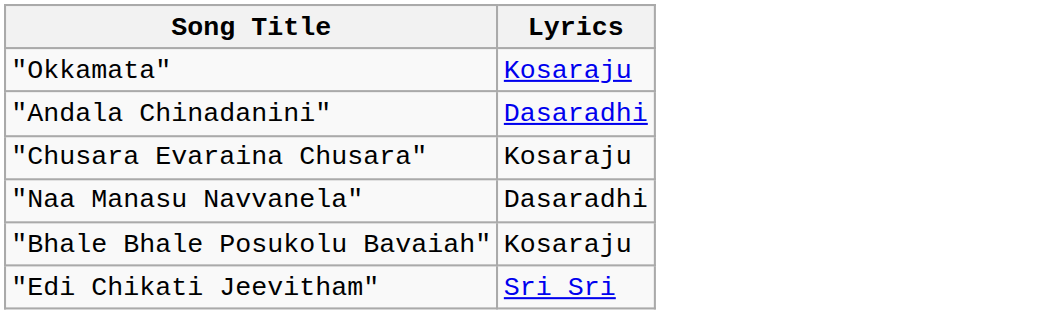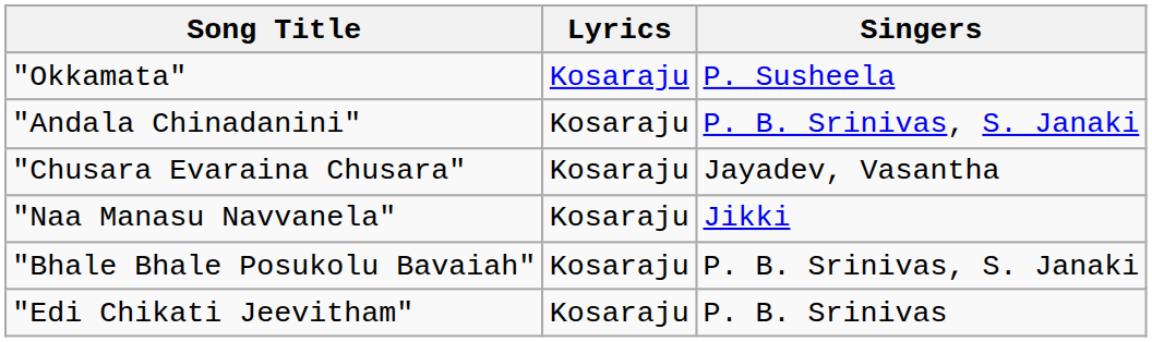+ column: Singers | P. Susheela | P. B. Srinivas, S. Janaki | Jayadev, Vasantha | Jikki | P. B. Srinivas, S. Janaki | P. B. Srinivas
"Andala Chinadanini" | Lyrics: Dasaradhi -> Kosaraju
"Naa Manasu Navvanela" | Lyrics: Dasaradhi -> Kosaraju
"Edi Chikati Jeevitham" | Lyrics: Sri Sri -> Kosaraju
